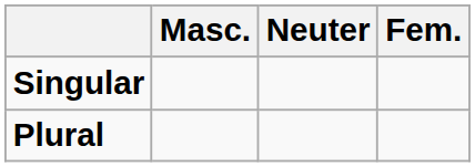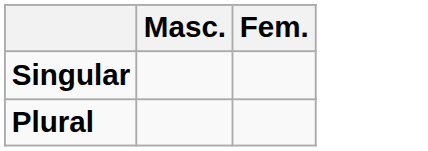- column: Neuter
